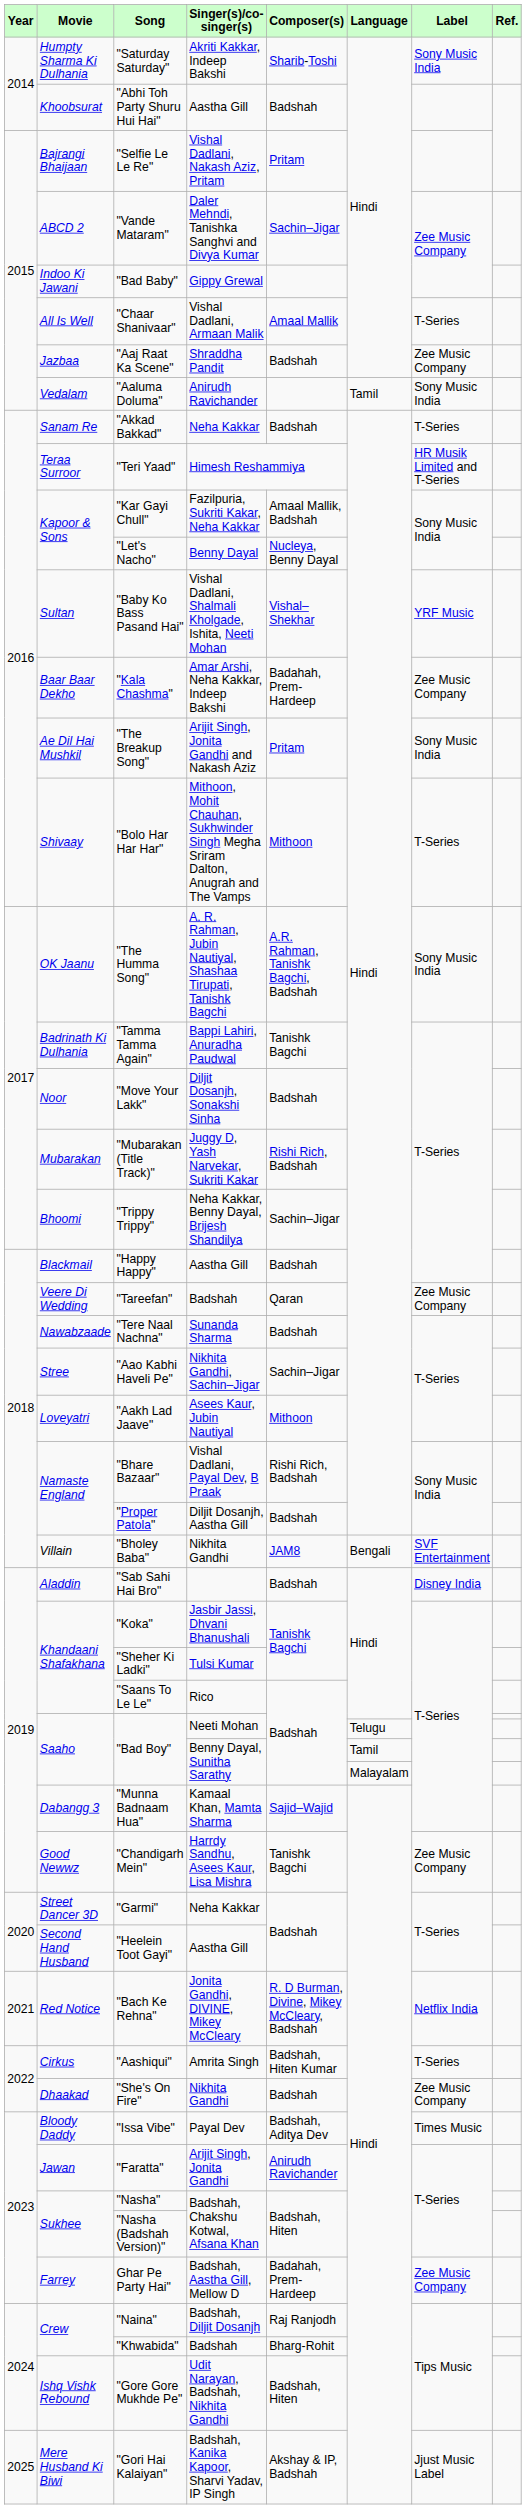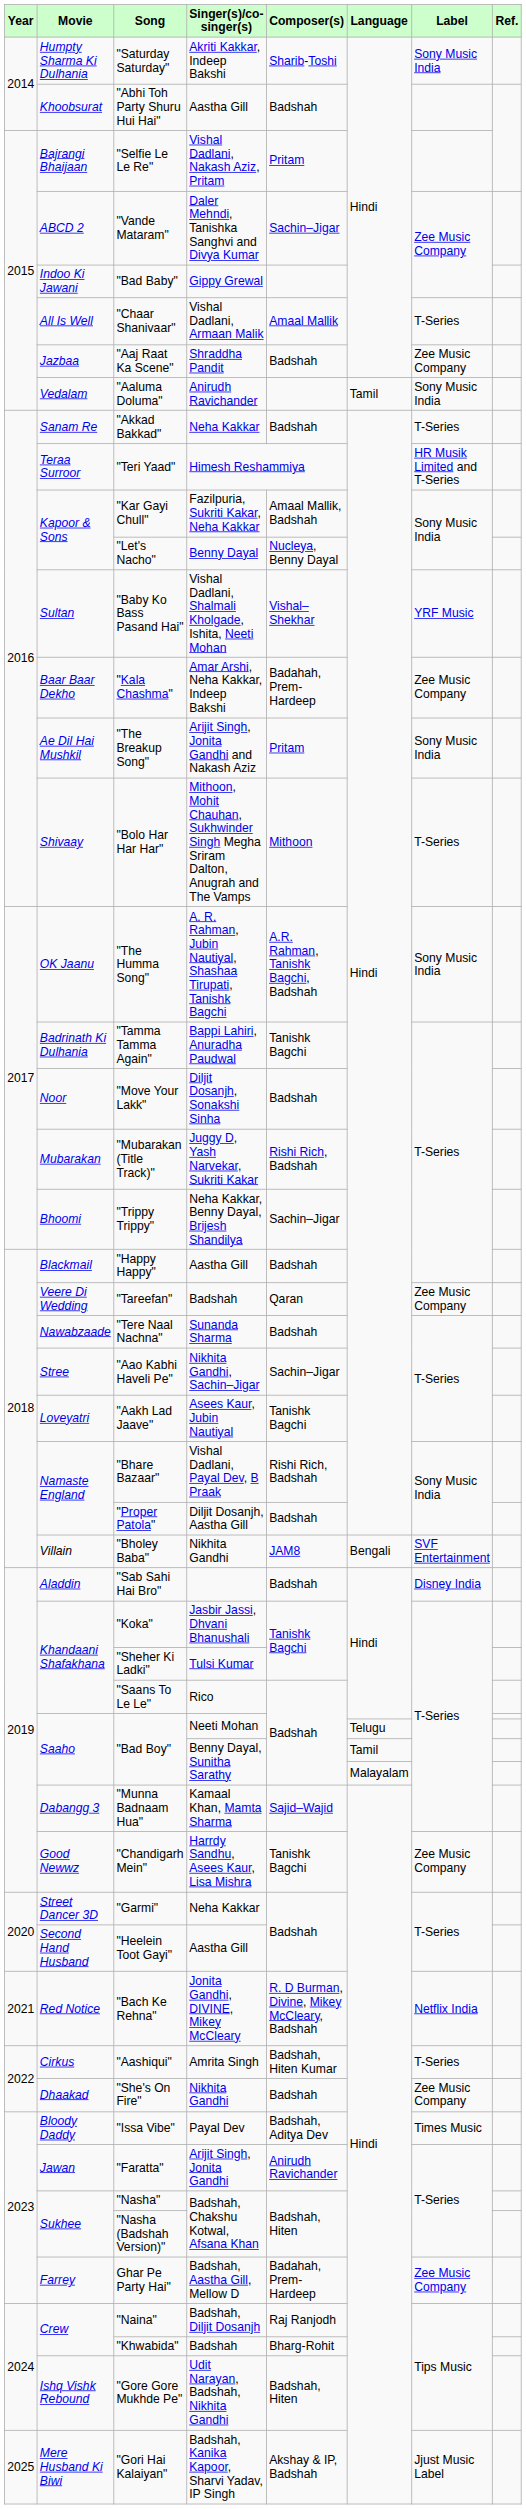"Aakh Lad Jaave" | Composer(s): Mithoon -> Tanishk Bagchi
